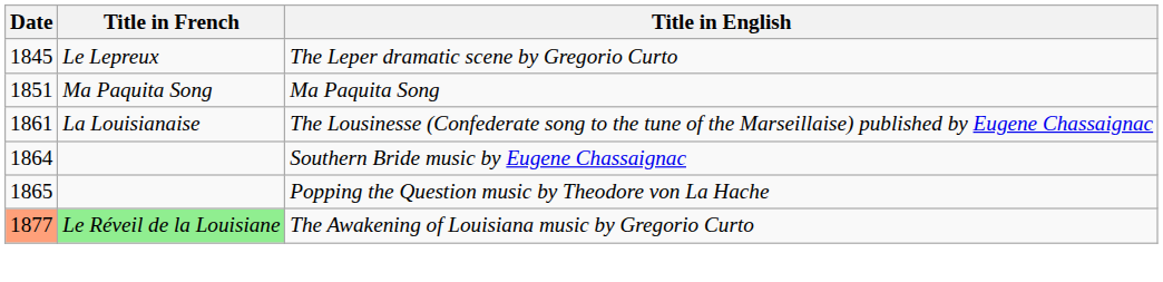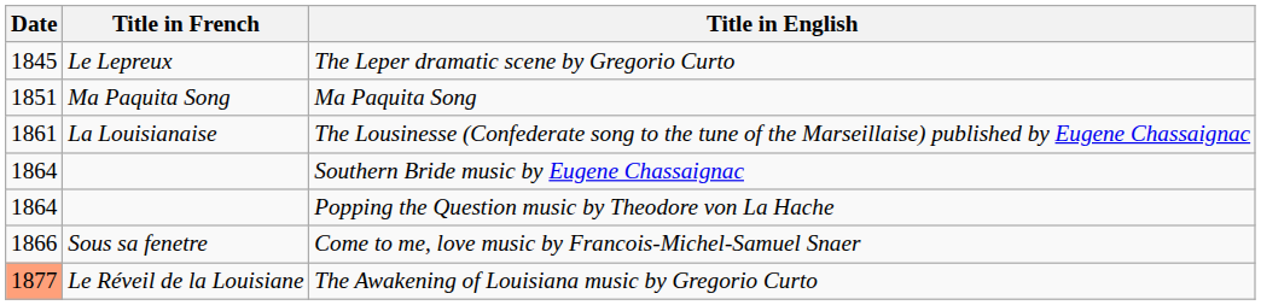Popping the Question music by Theodore von La Hache | Date: 1865 -> 1864
+ row: 1866 | Sous sa fenetre | Come to me, love music by Francois-Michel-Samuel Snaer
The Awakening of Louisiana music by Gregorio Curto | Title in French: lightgreen background -> no background
